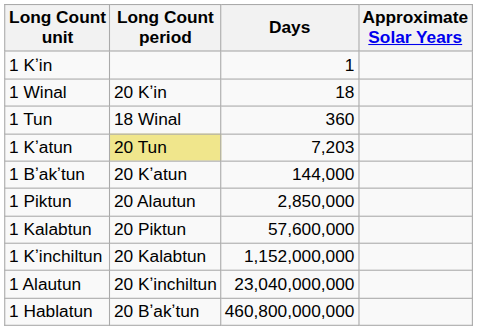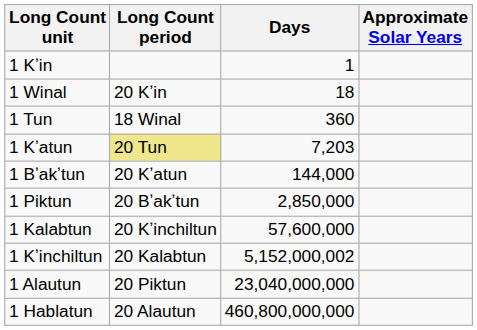1 Piktun | Long Count period: 20 Alautun -> 20 Bʼakʼtun
1 Kalabtun | Long Count period: 20 Piktun -> 20 Kʼinchiltun
1 Kʼinchiltun | Days: 1,152,000,000 -> 5,152,000,002
1 Alautun | Long Count period: 20 Kʼinchiltun -> 20 Piktun
1 Hablatun | Long Count period: 20 Bʼakʼtun -> 20 Alautun
